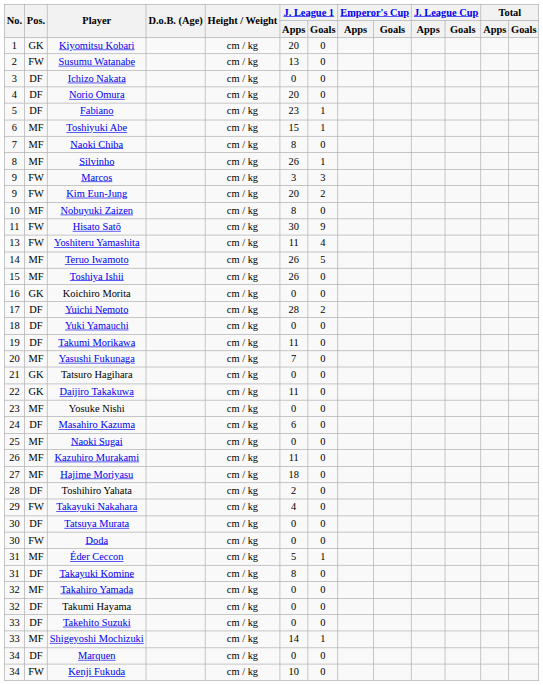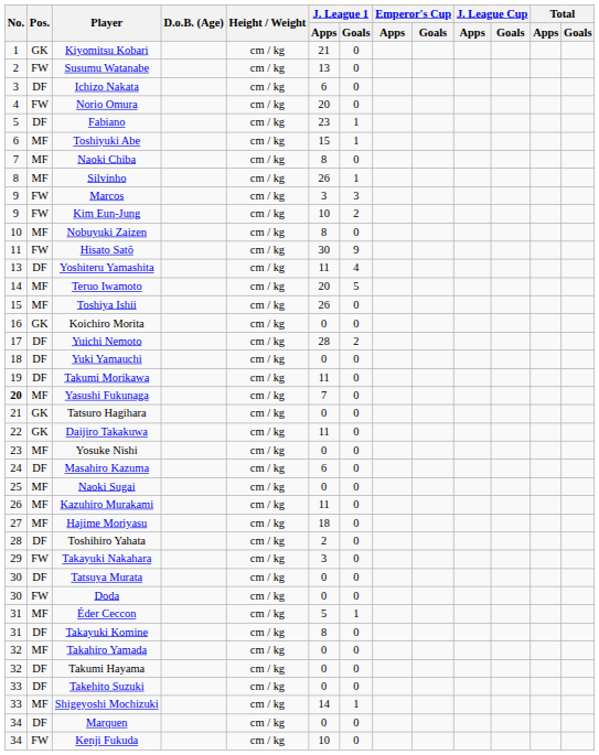Kiyomitsu Kobari | J. League 1 / Apps: 20 -> 21
Ichizo Nakata | J. League 1 / Apps: 0 -> 6
Norio Omura | Pos.: DF -> FW
Kim Eun-Jung | J. League 1 / Apps: 20 -> 10
Yoshiteru Yamashita | Pos.: FW -> DF
Teruo Iwamoto | J. League 1 / Apps: 26 -> 20
Yasushi Fukunaga | No.: normal -> bold
Takayuki Nakahara | J. League 1 / Apps: 4 -> 3
